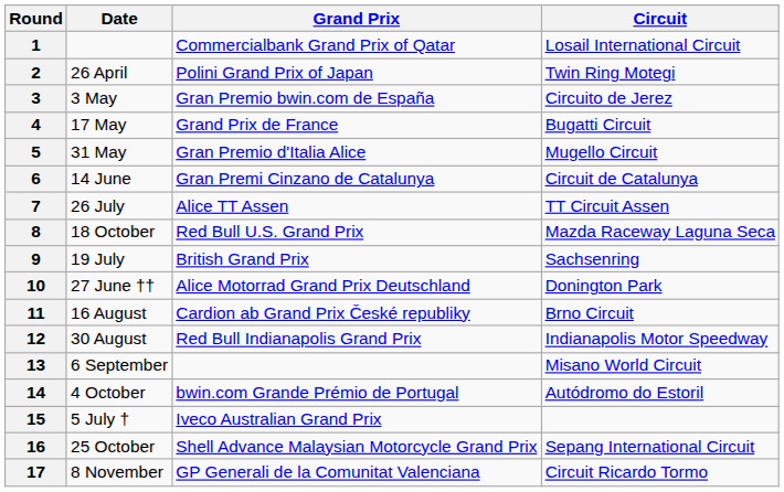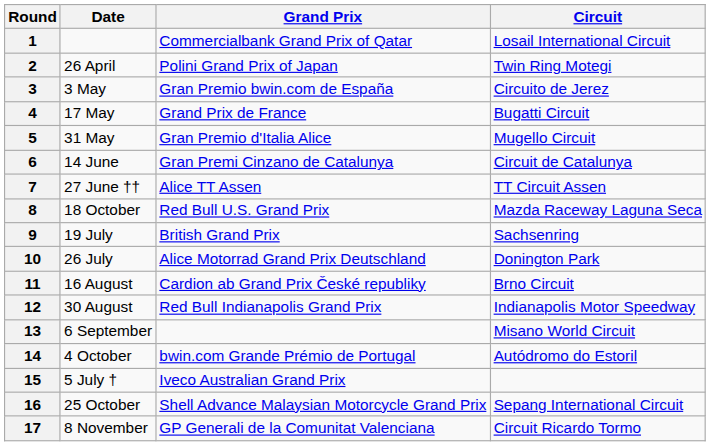7 | Date: 26 July -> 27 June ††
10 | Date: 27 June †† -> 26 July
